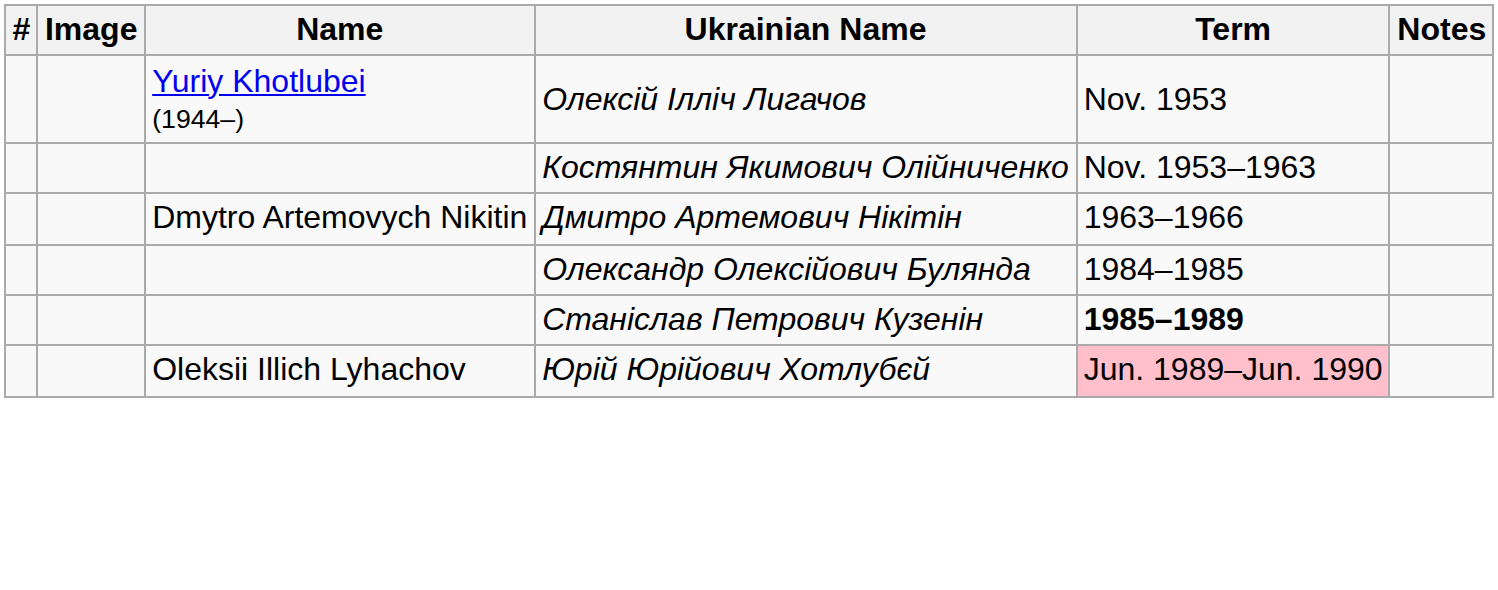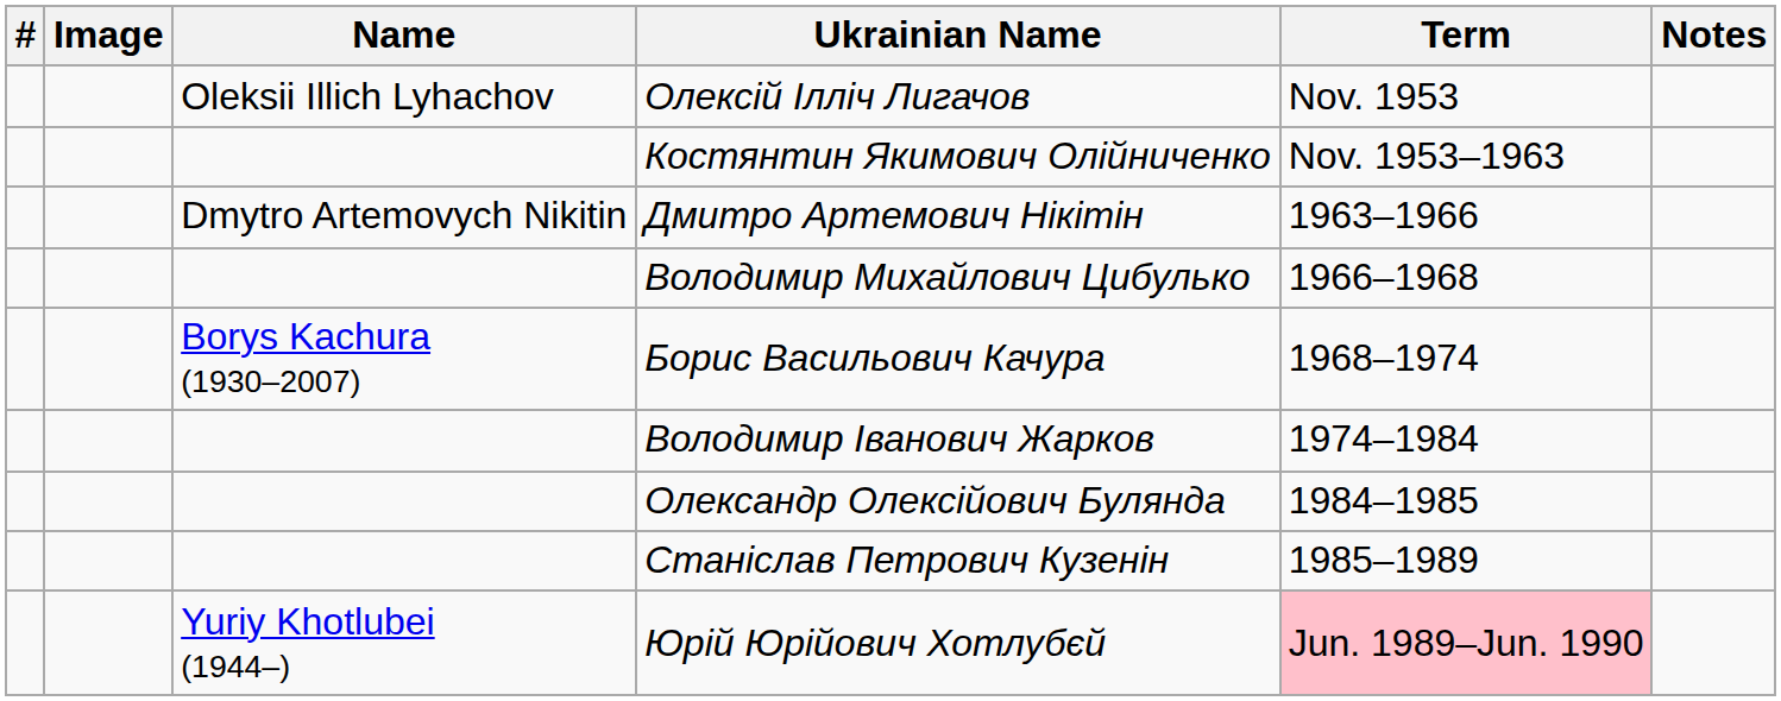Олексій Ілліч Лигачов | Name: Yuriy Khotlubei (1944–) -> Oleksii Illich Lyhachov
+ row: Володимир Михайлович Цибулько | 1966–1968
+ row: Borys Kachura (1930–2007) | Борис Васильович Качура | 1968–1974
+ row: Володимир Іванович Жарков | 1974–1984
Станіслав Петрович Кузенін | Term: bold -> normal
Юрій Юрійович Хотлубєй | Name: Oleksii Illich Lyhachov -> Yuriy Khotlubei (1944–)
